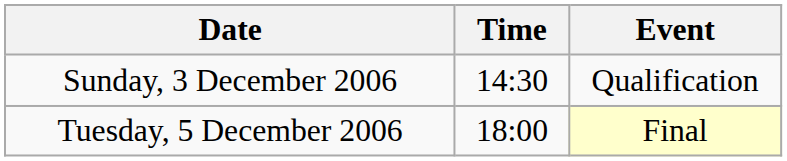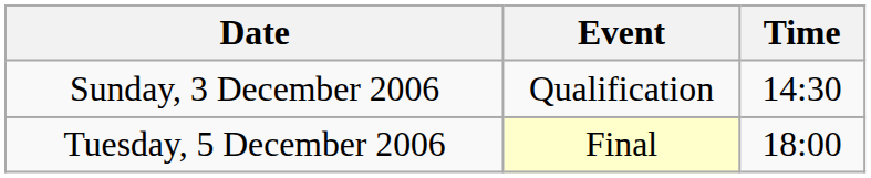columns swapped: Time <-> Event
